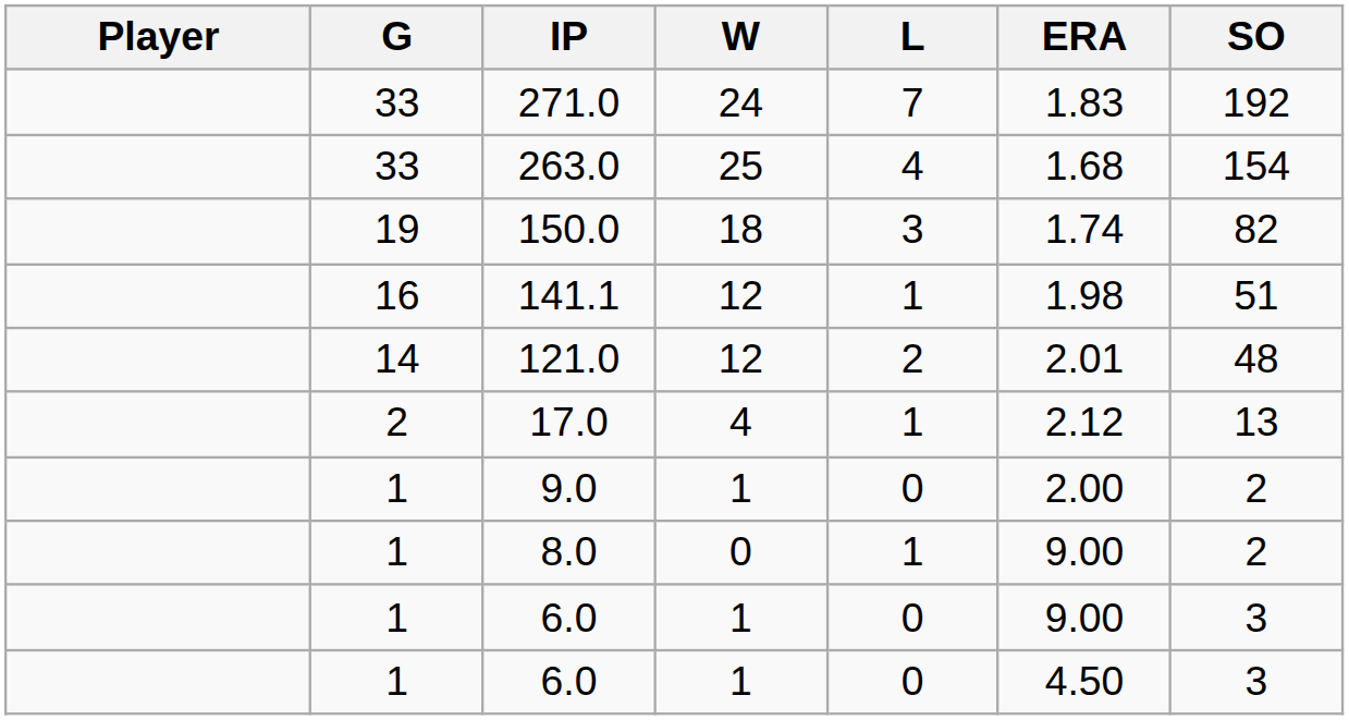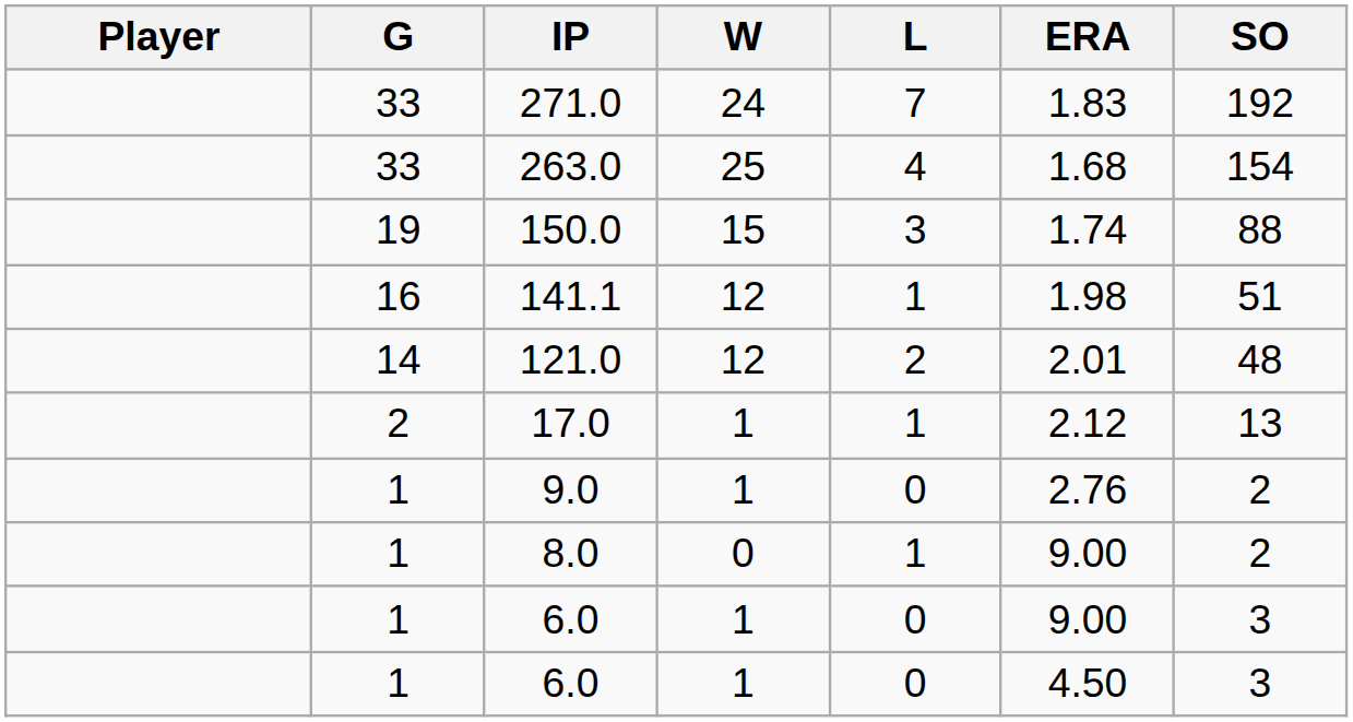150.0 | W: 18 -> 15
150.0 | SO: 82 -> 88
17.0 | W: 4 -> 1
9.0 | ERA: 2.00 -> 2.76
